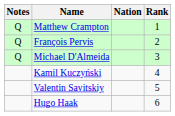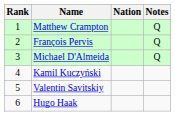columns swapped: Rank <-> Notes
